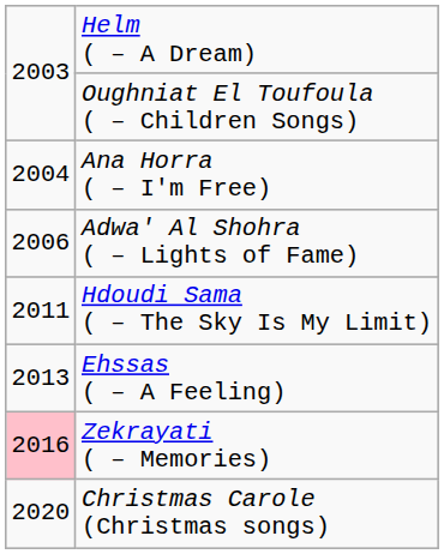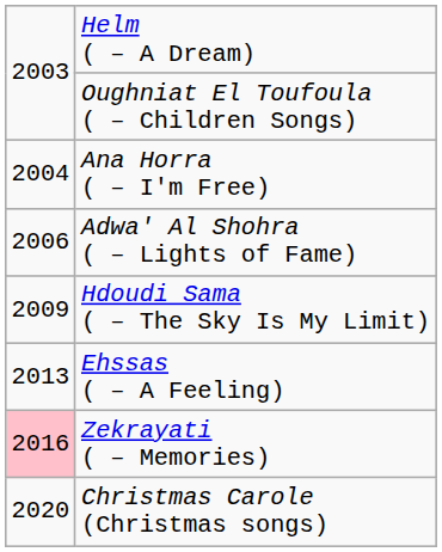Hdoudi Sama ( – The Sky Is My Limit) | column 1: 2011 -> 2009
